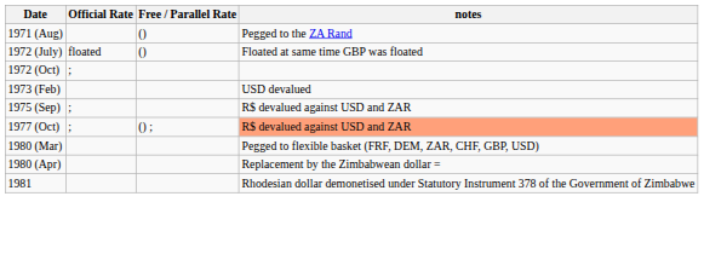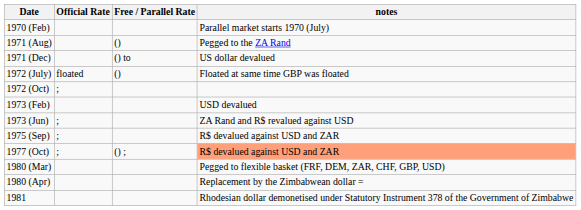+ row: 1970 (Feb) | Parallel market starts 1970 (July)
+ row: 1971 (Dec) | () to | US dollar devalued
+ row: 1973 (Jun) | ; | ZA Rand and R$ revalued against USD
